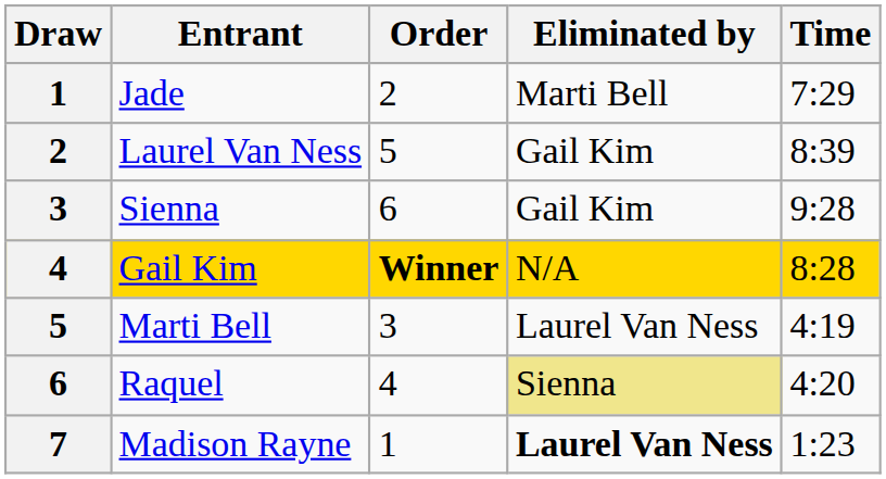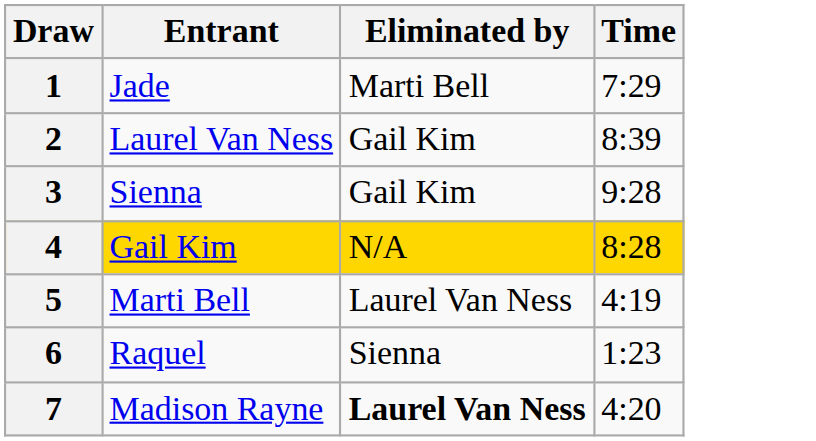- column: Order | 2 | 5 | 6 | Winner | 3 | 4 | 1
Raquel | Eliminated by: khaki background -> no background
Raquel | Time: 4:20 -> 1:23
Madison Rayne | Time: 1:23 -> 4:20
